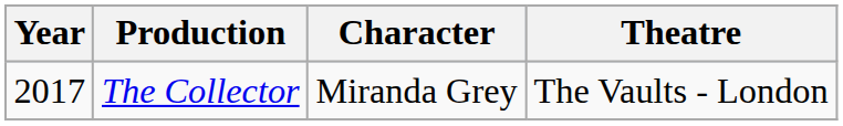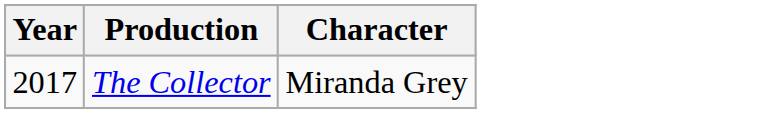- column: Theatre | The Vaults - London
